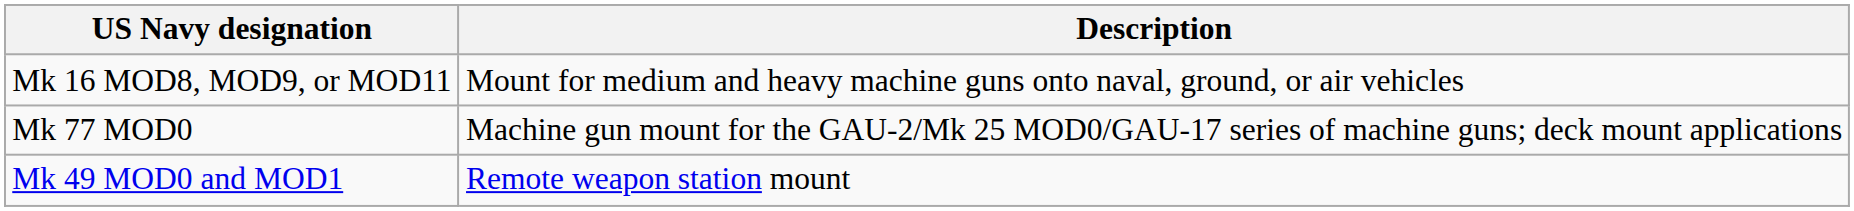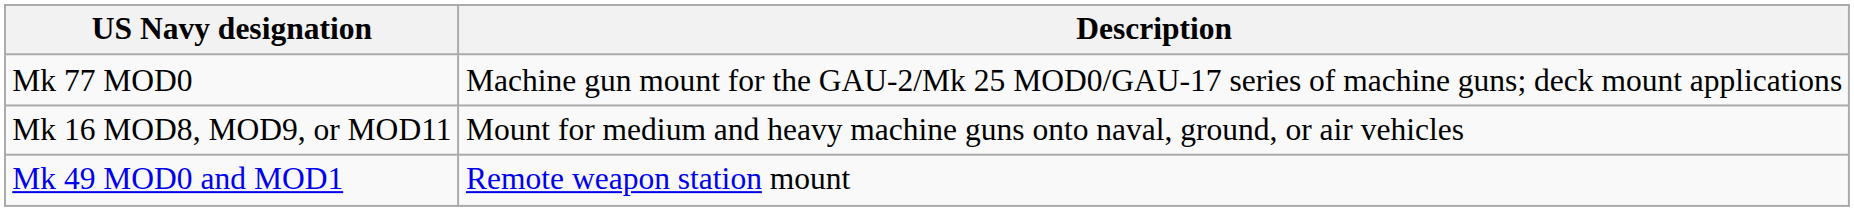rows swapped: Mk 77 MOD0 <-> Mk 16 MOD8, MOD9, or MOD11
